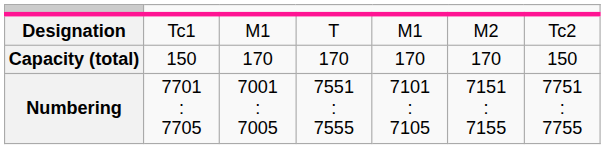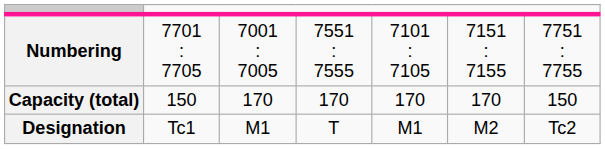rows swapped: Designation <-> Numbering
